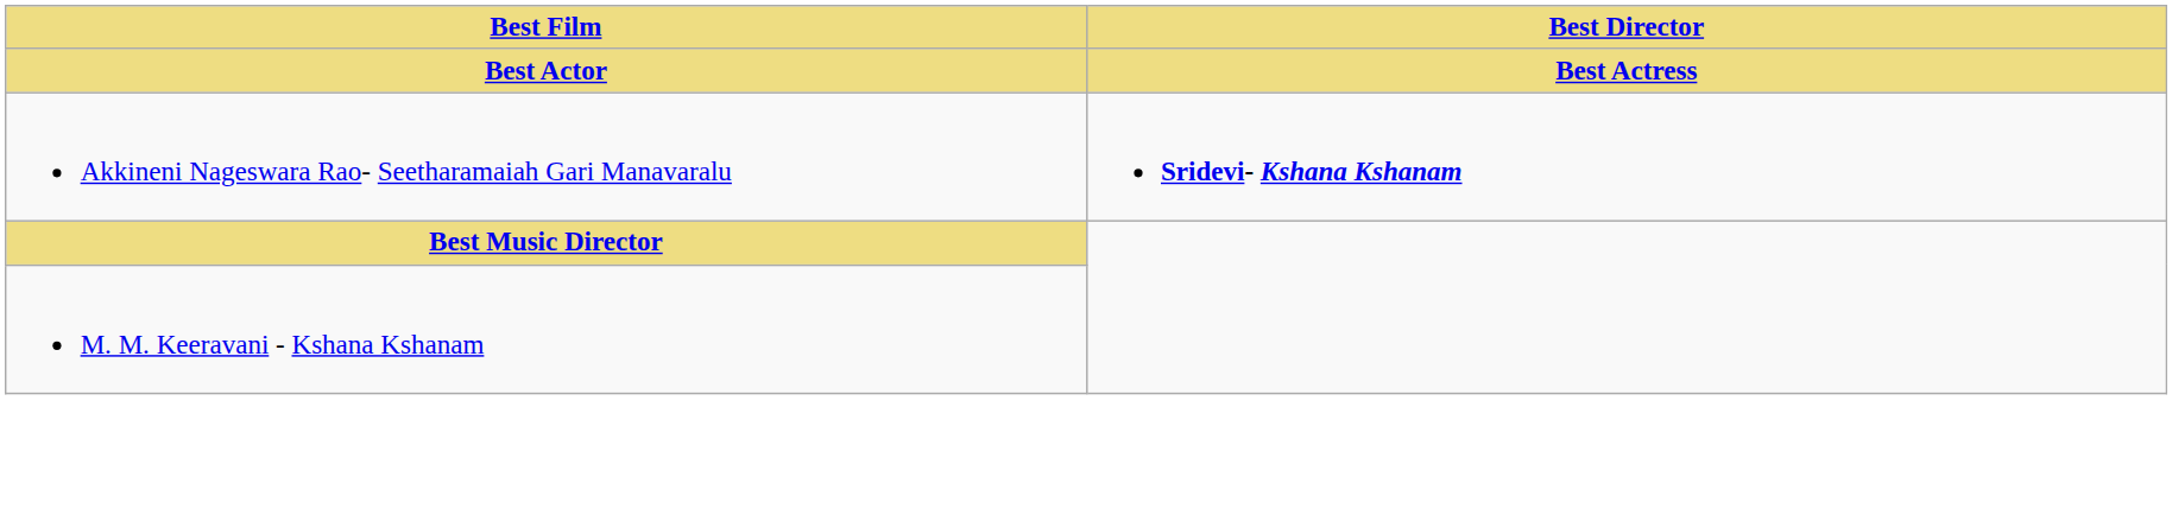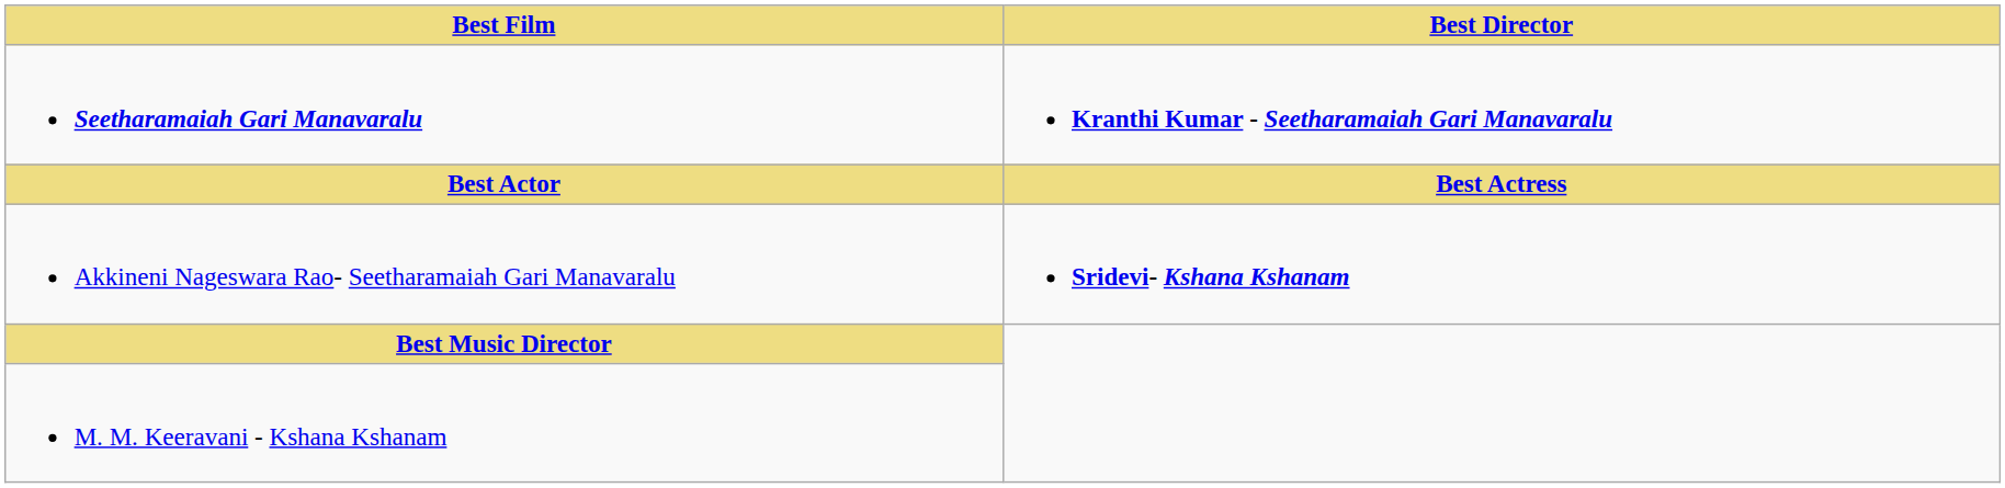+ row: Seetharamaiah Gari Manavaralu | Kranthi Kumar - Seetharamaiah Gari Manavaralu
